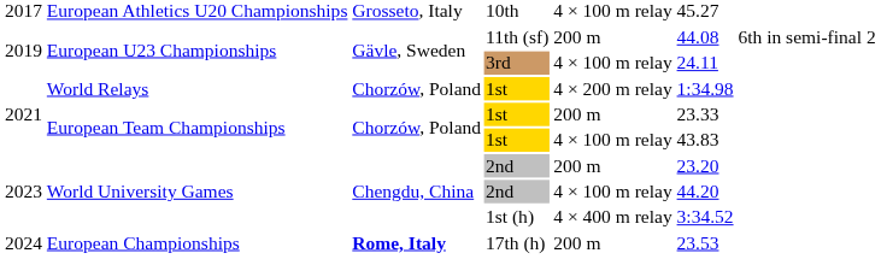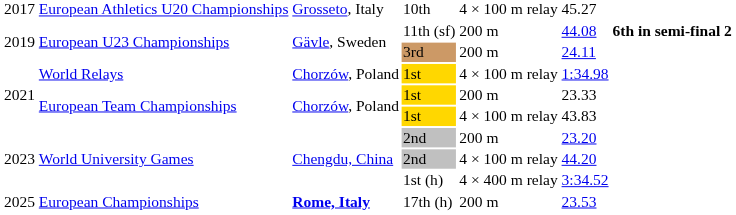11th (sf) | column 7: normal -> bold
3rd | column 5: 4 × 100 m relay -> 200 m
World Relays / 1st | column 5: 4 × 200 m relay -> 4 × 100 m relay
17th (h) | column 1: 2024 -> 2025
